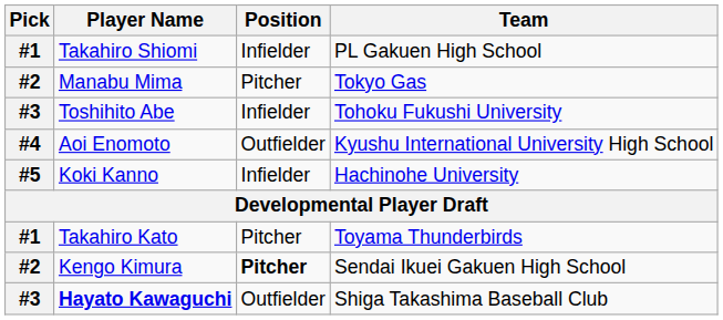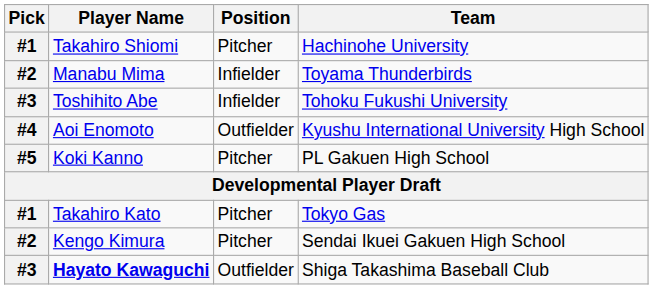Takahiro Shiomi | Position: Infielder -> Pitcher
Takahiro Shiomi | Team: PL Gakuen High School -> Hachinohe University
Manabu Mima | Position: Pitcher -> Infielder
Manabu Mima | Team: Tokyo Gas -> Toyama Thunderbirds
Koki Kanno | Position: Infielder -> Pitcher
Koki Kanno | Team: Hachinohe University -> PL Gakuen High School
Takahiro Kato | Team: Toyama Thunderbirds -> Tokyo Gas
Kengo Kimura | Position: bold -> normal
